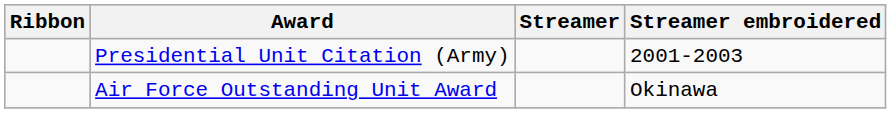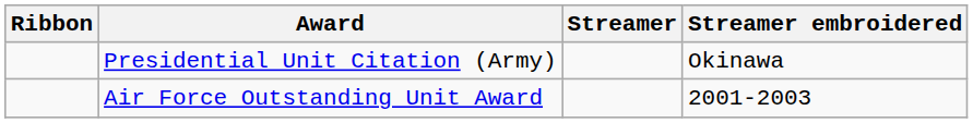Presidential Unit Citation (Army) | Streamer embroidered: 2001-2003 -> Okinawa
Air Force Outstanding Unit Award | Streamer embroidered: Okinawa -> 2001-2003
